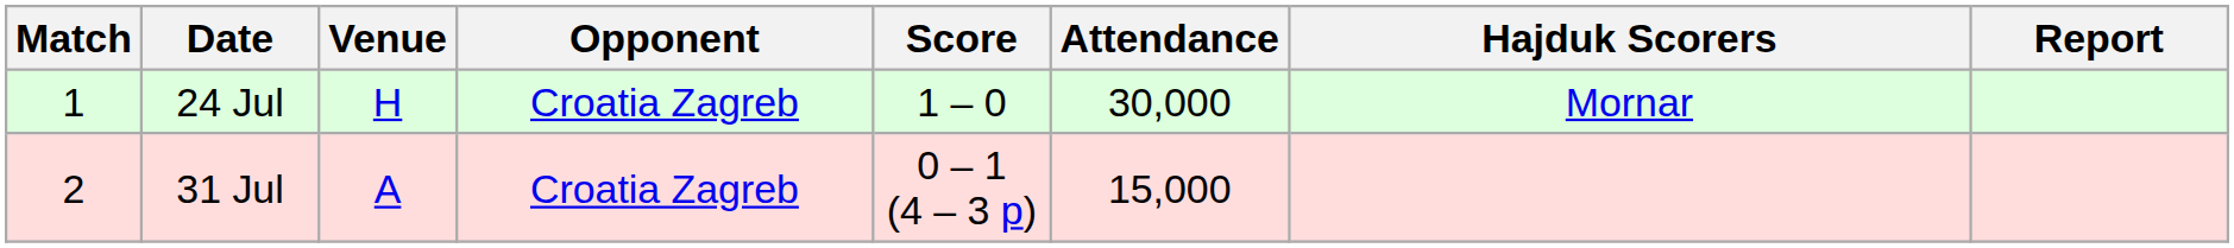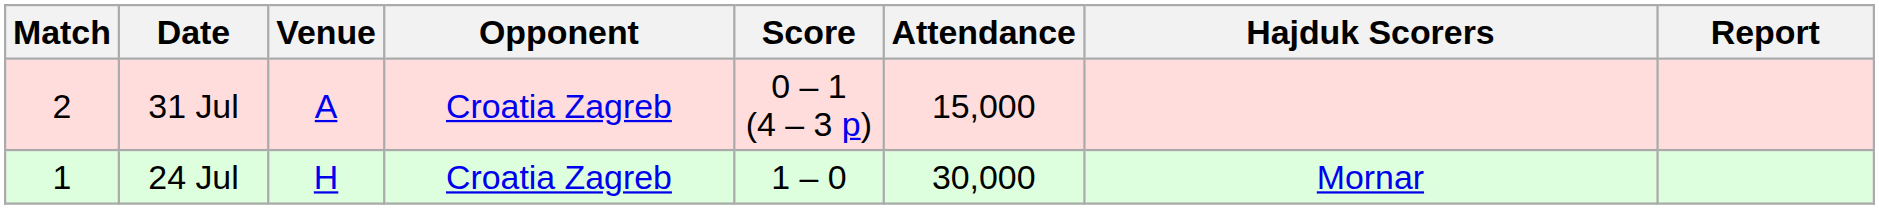rows swapped: 24 Jul <-> 31 Jul
